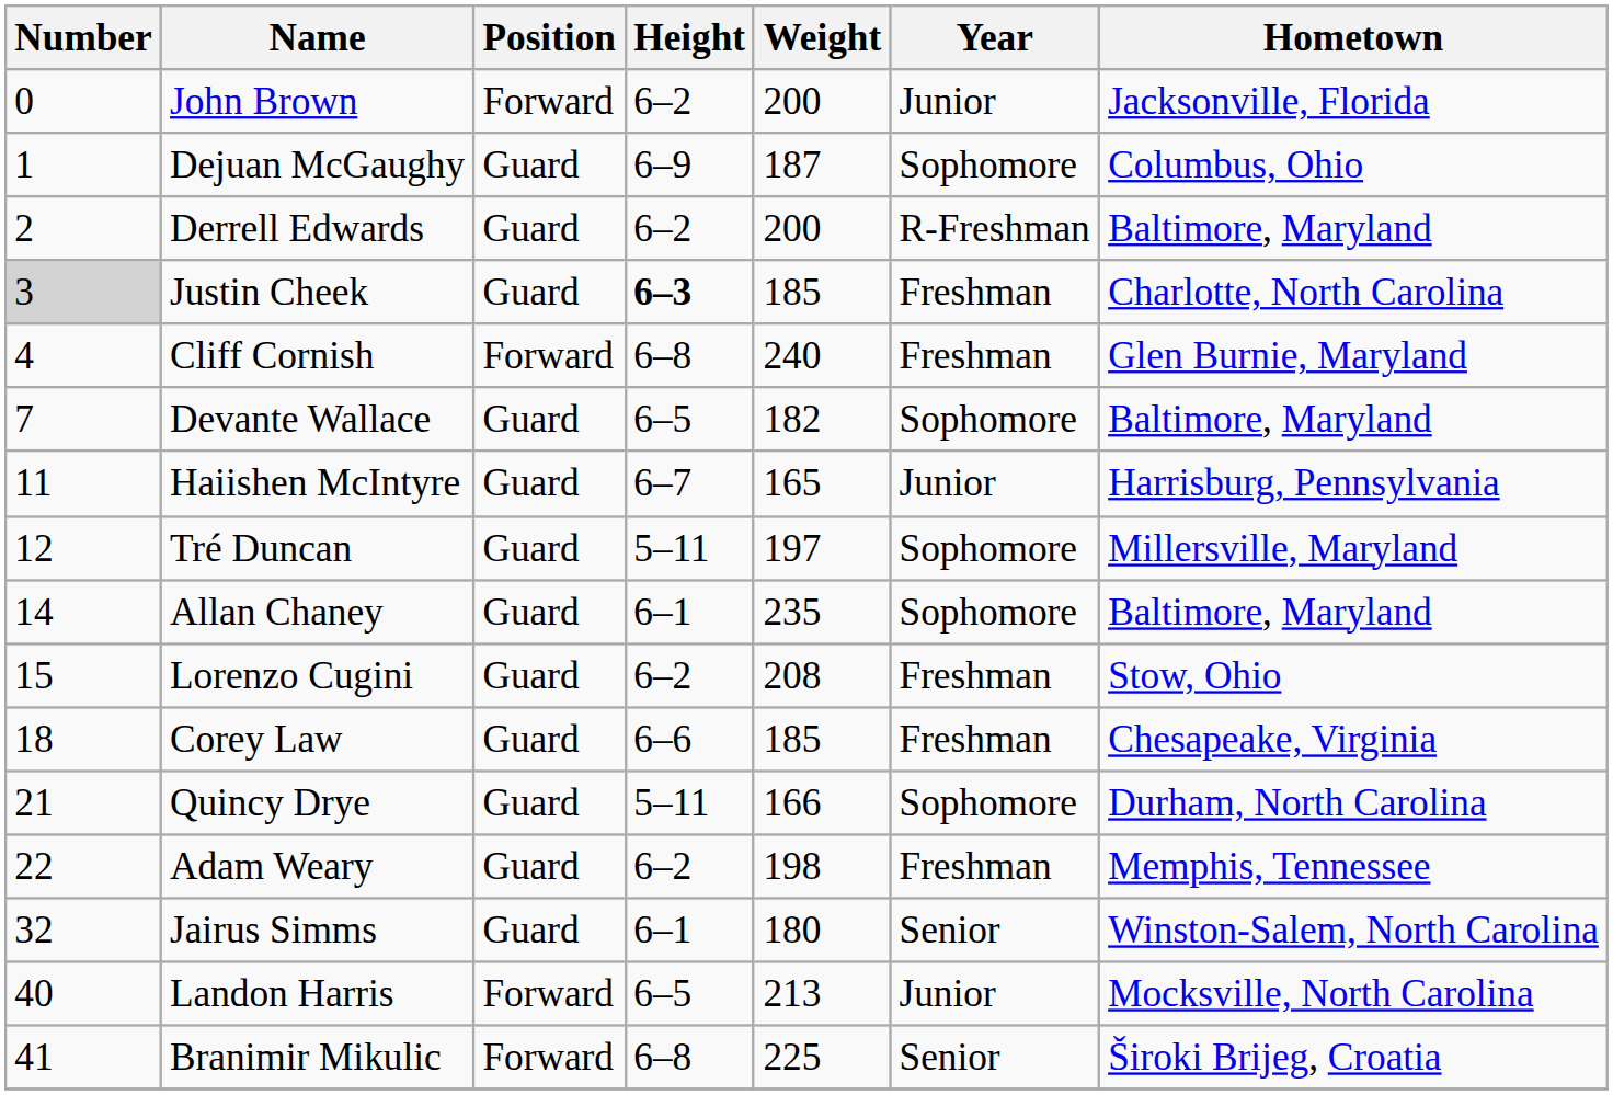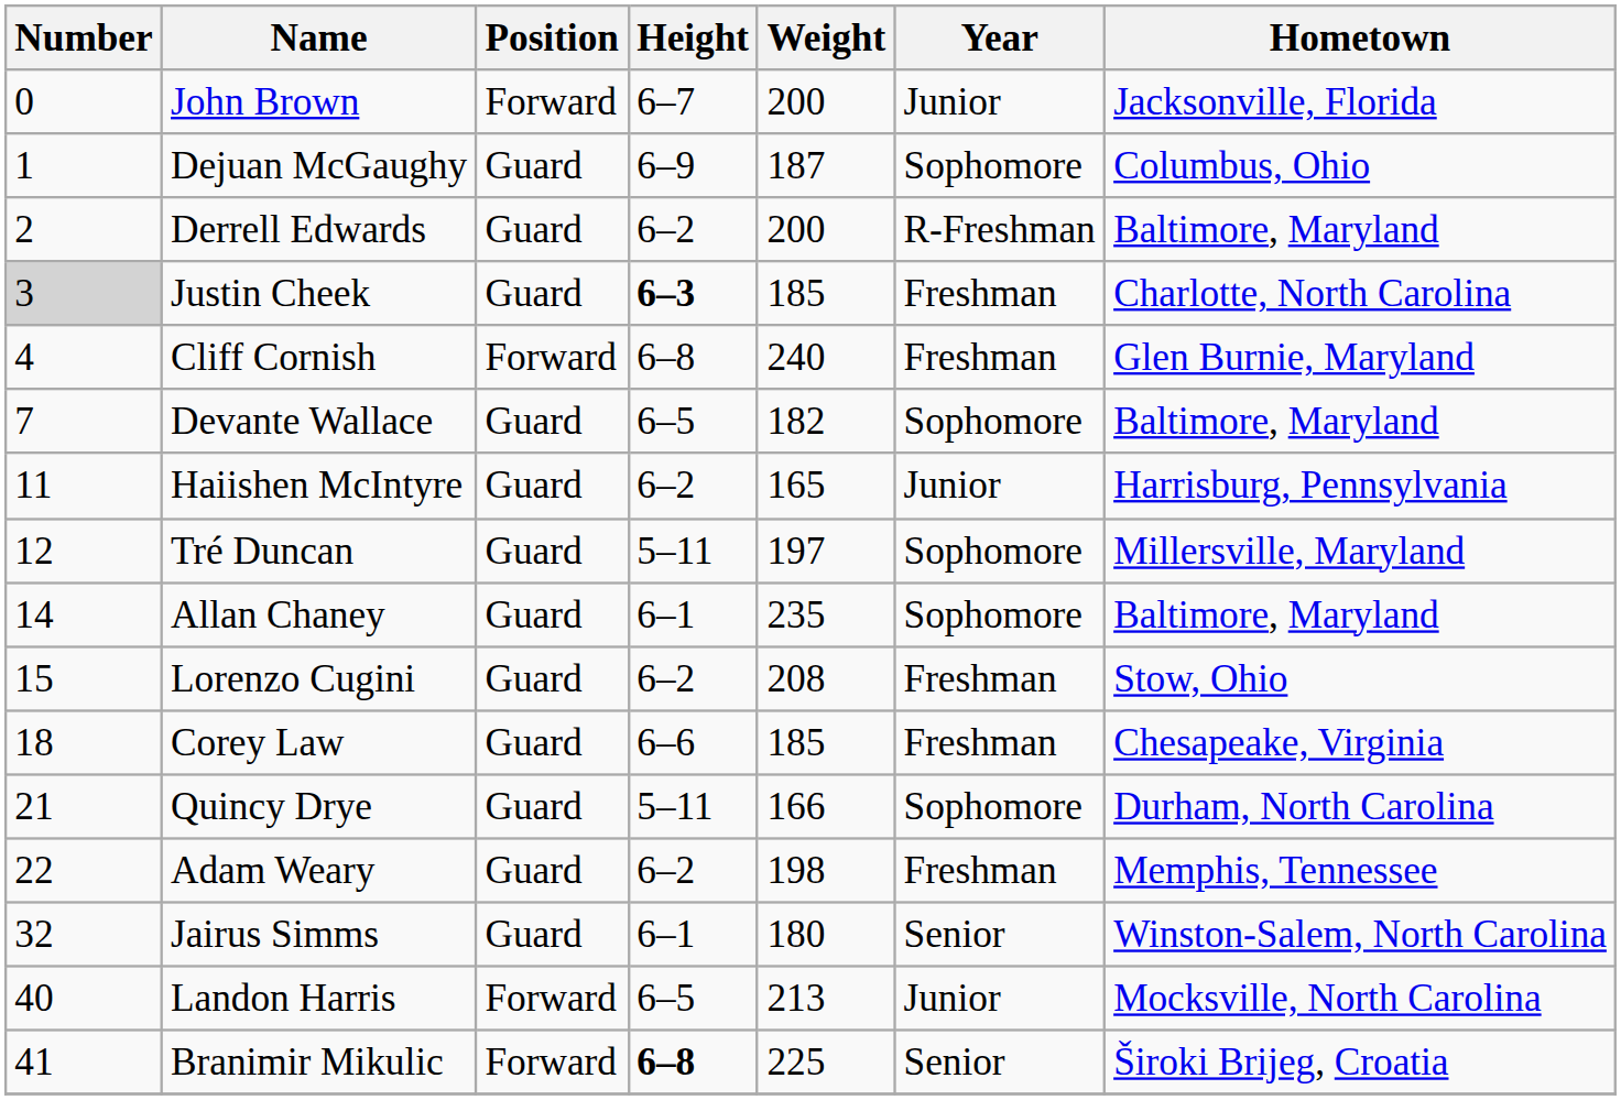John Brown | Height: 6–2 -> 6–7
Haiishen McIntyre | Height: 6–7 -> 6–2
Branimir Mikulic | Height: normal -> bold
